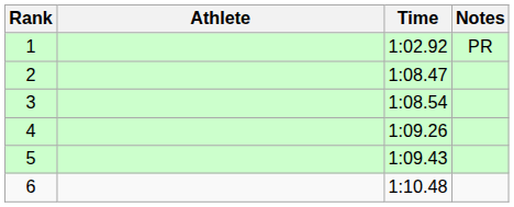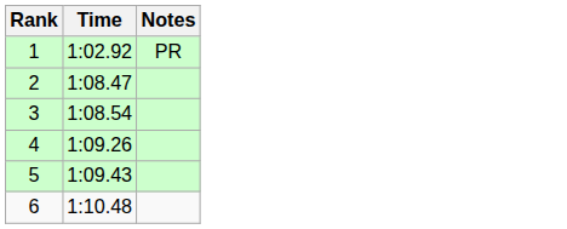- column: Athlete
